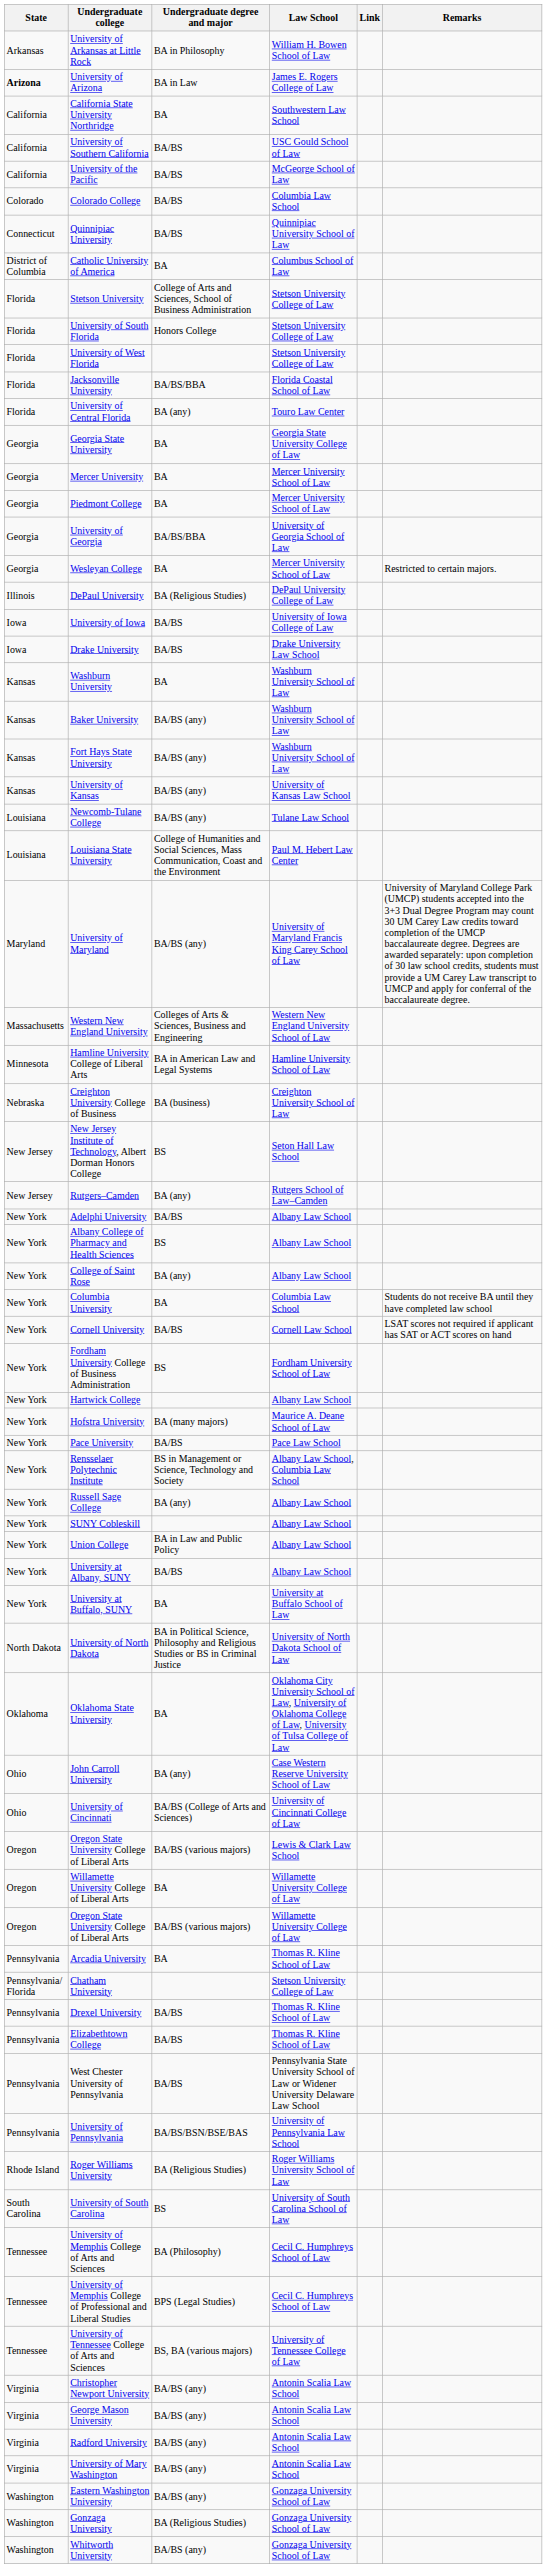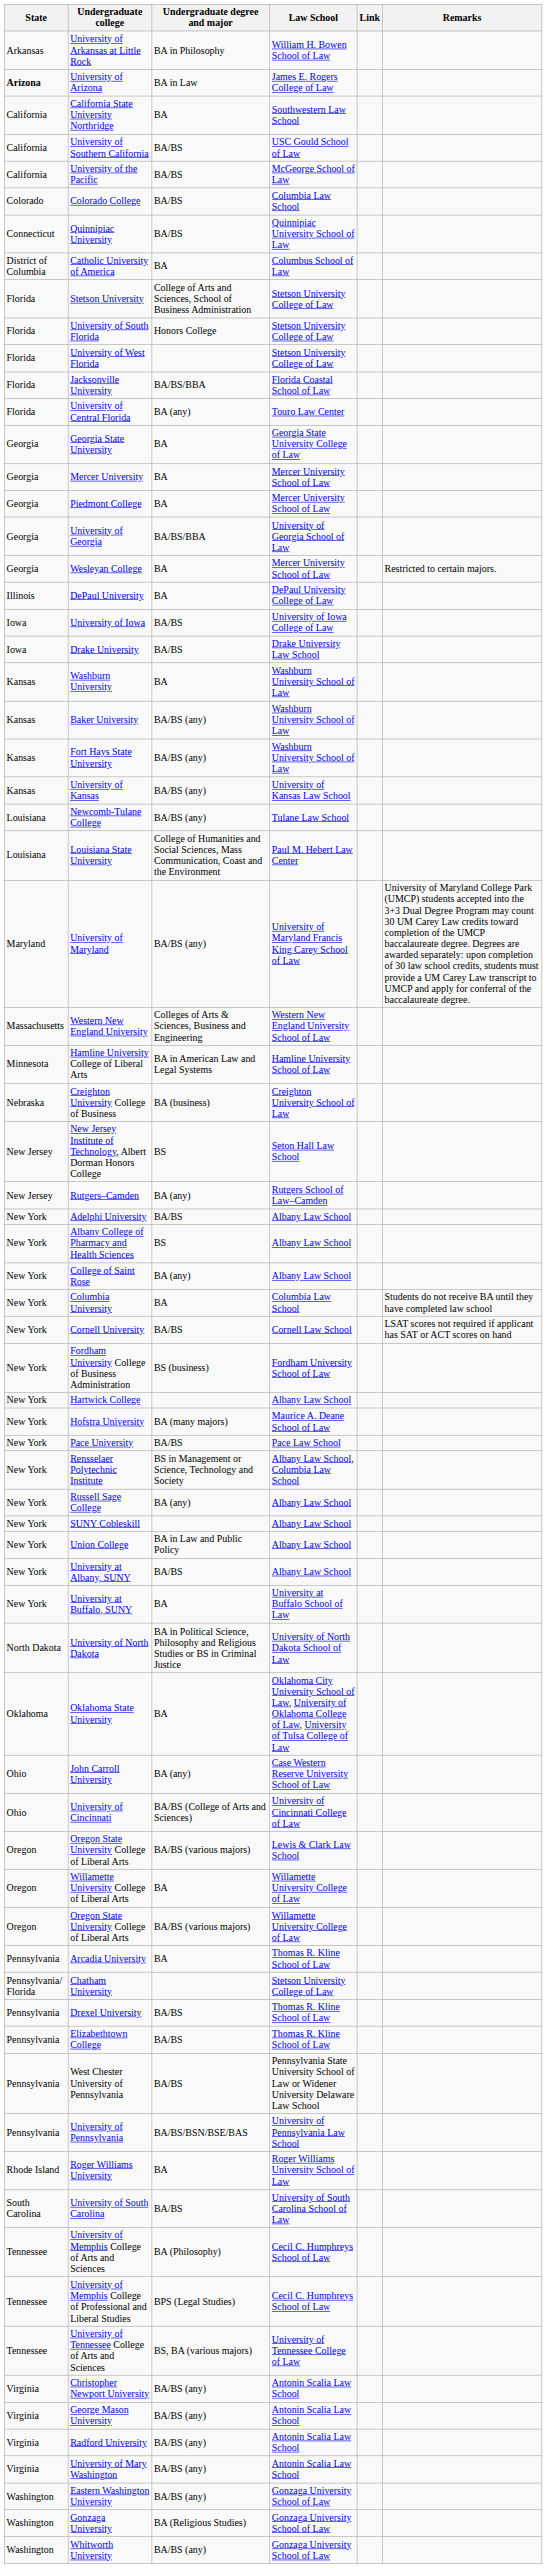DePaul University | Undergraduate degree and major: BA (Religious Studies) -> BA
Fordham University College of Business Administration | Undergraduate degree and major: BS -> BS (business)
Roger Williams University | Undergraduate degree and major: BA (Religious Studies) -> BA
University of South Carolina | Undergraduate degree and major: BS -> BA/BS
